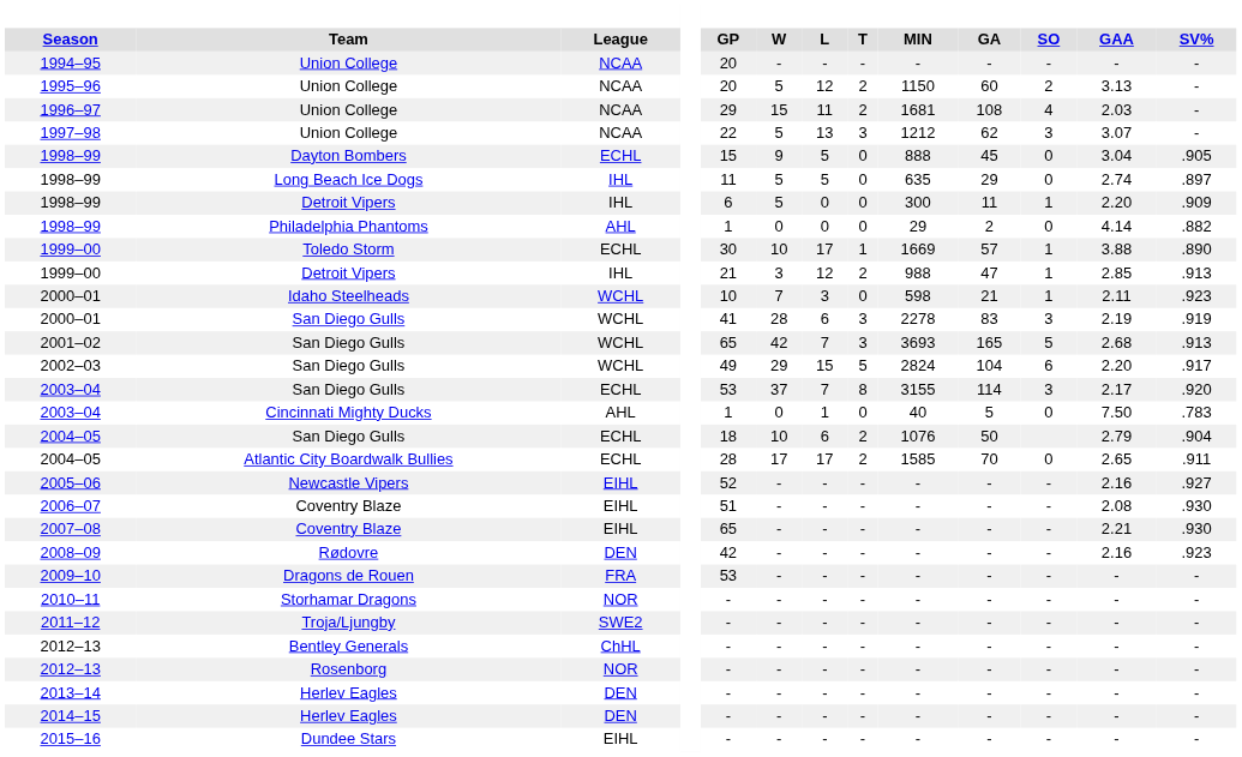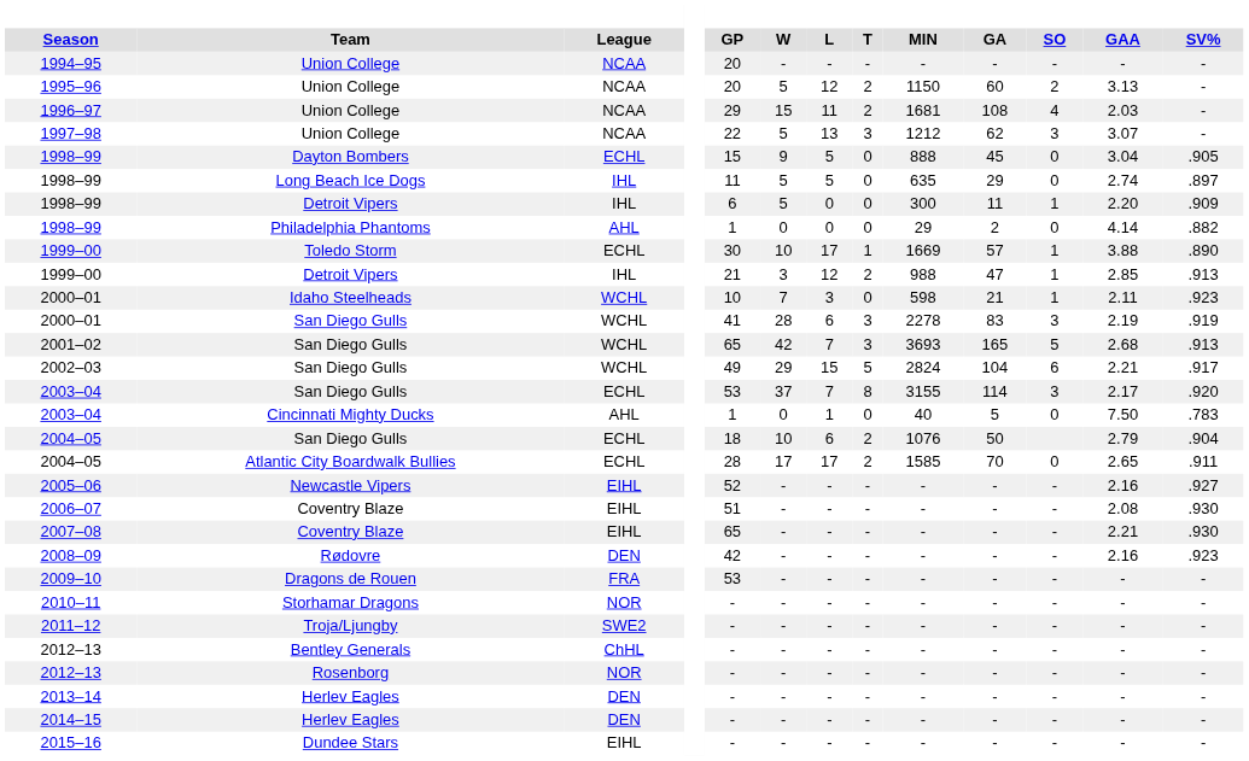2002–03 | GAA: 2.20 -> 2.21
